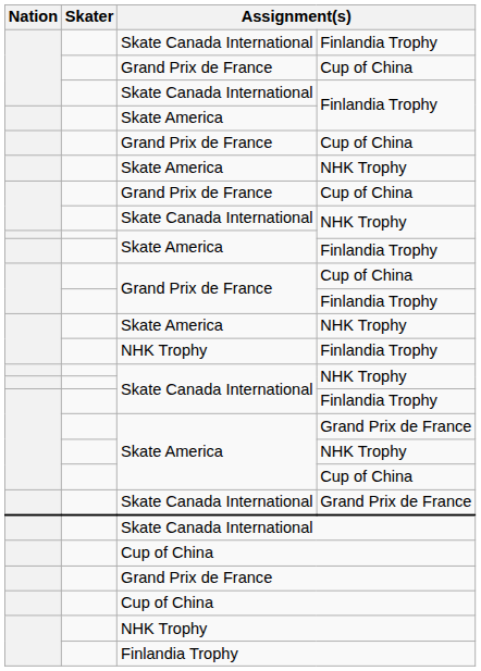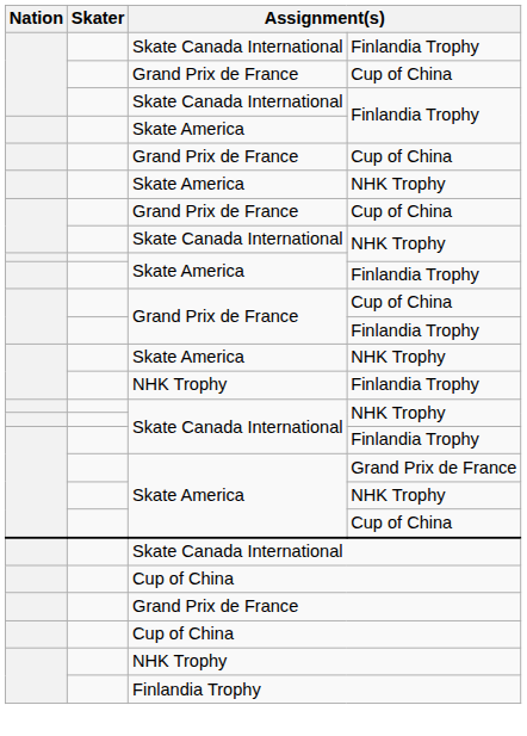- row: Skate Canada International | Grand Prix de France
